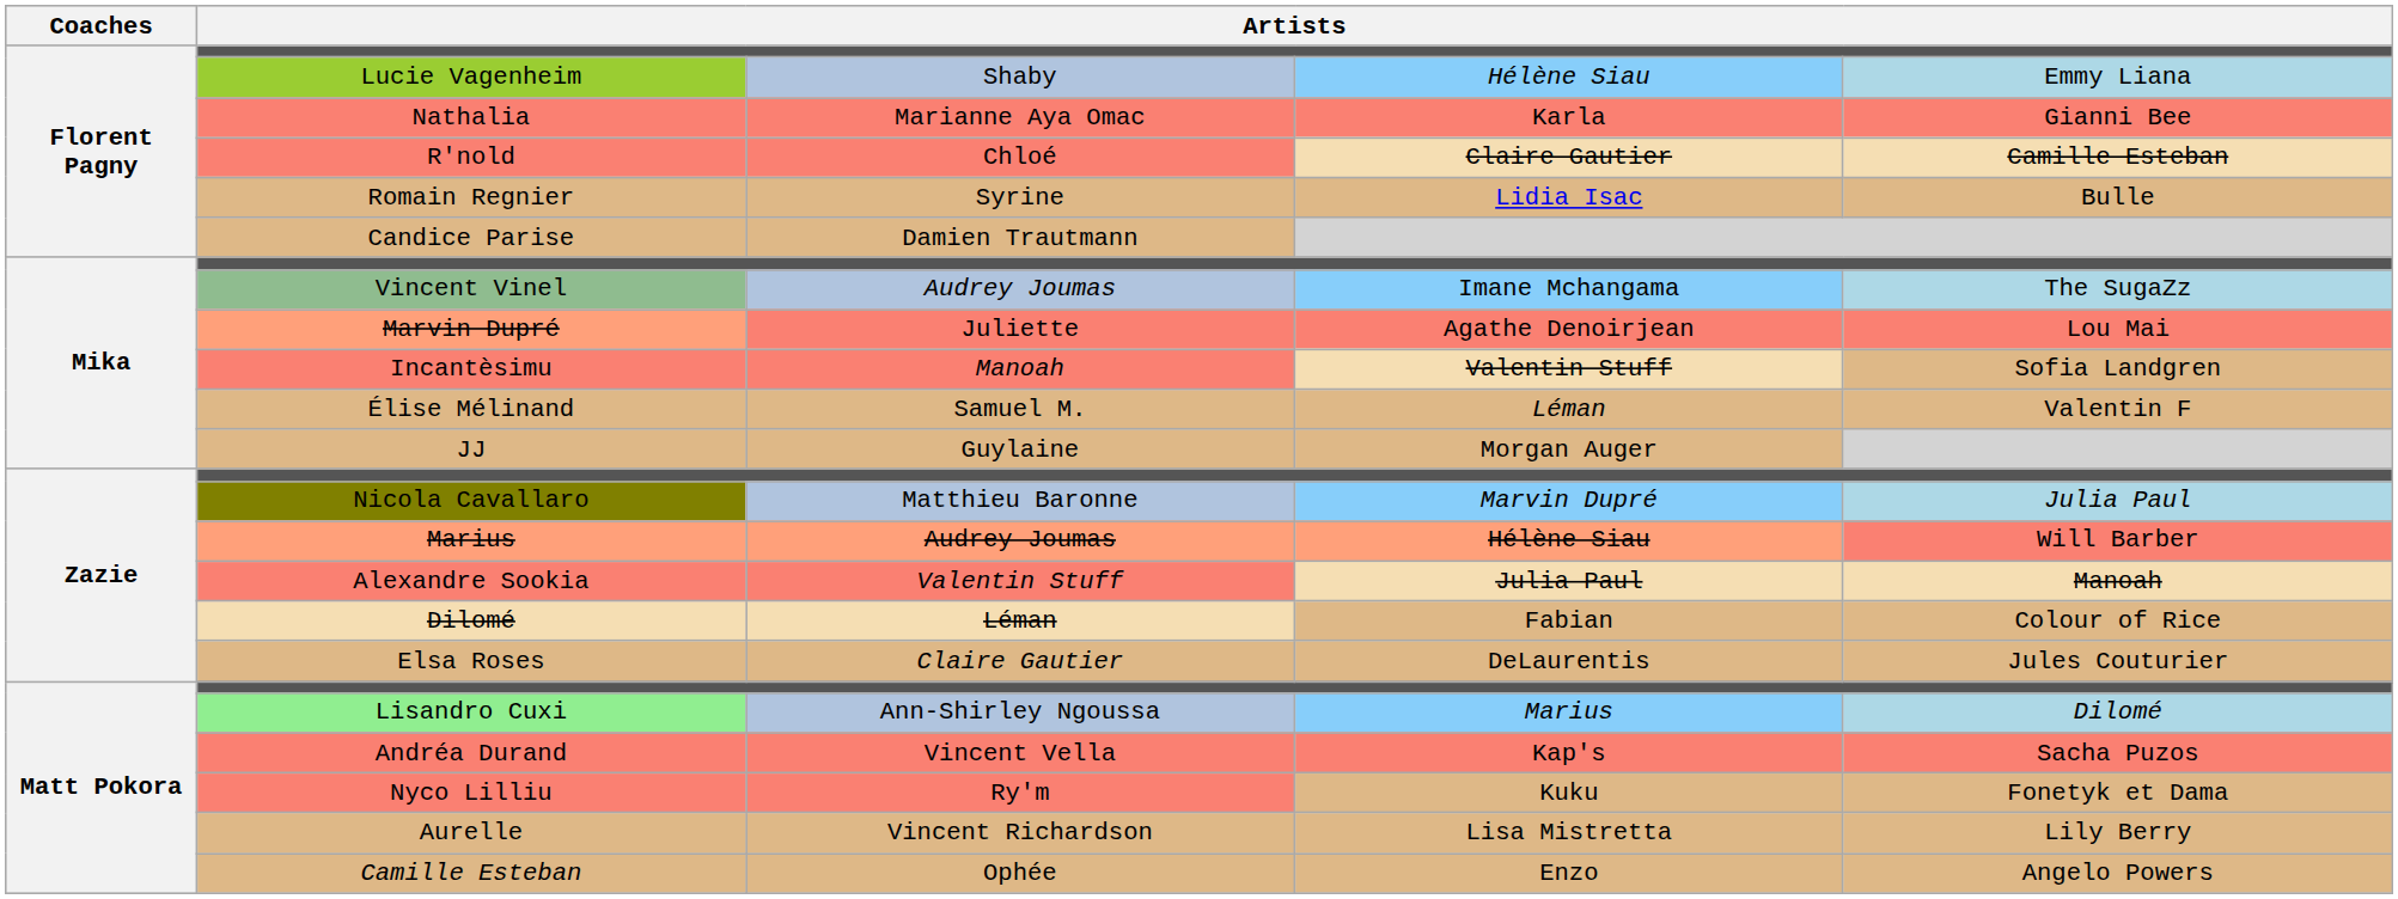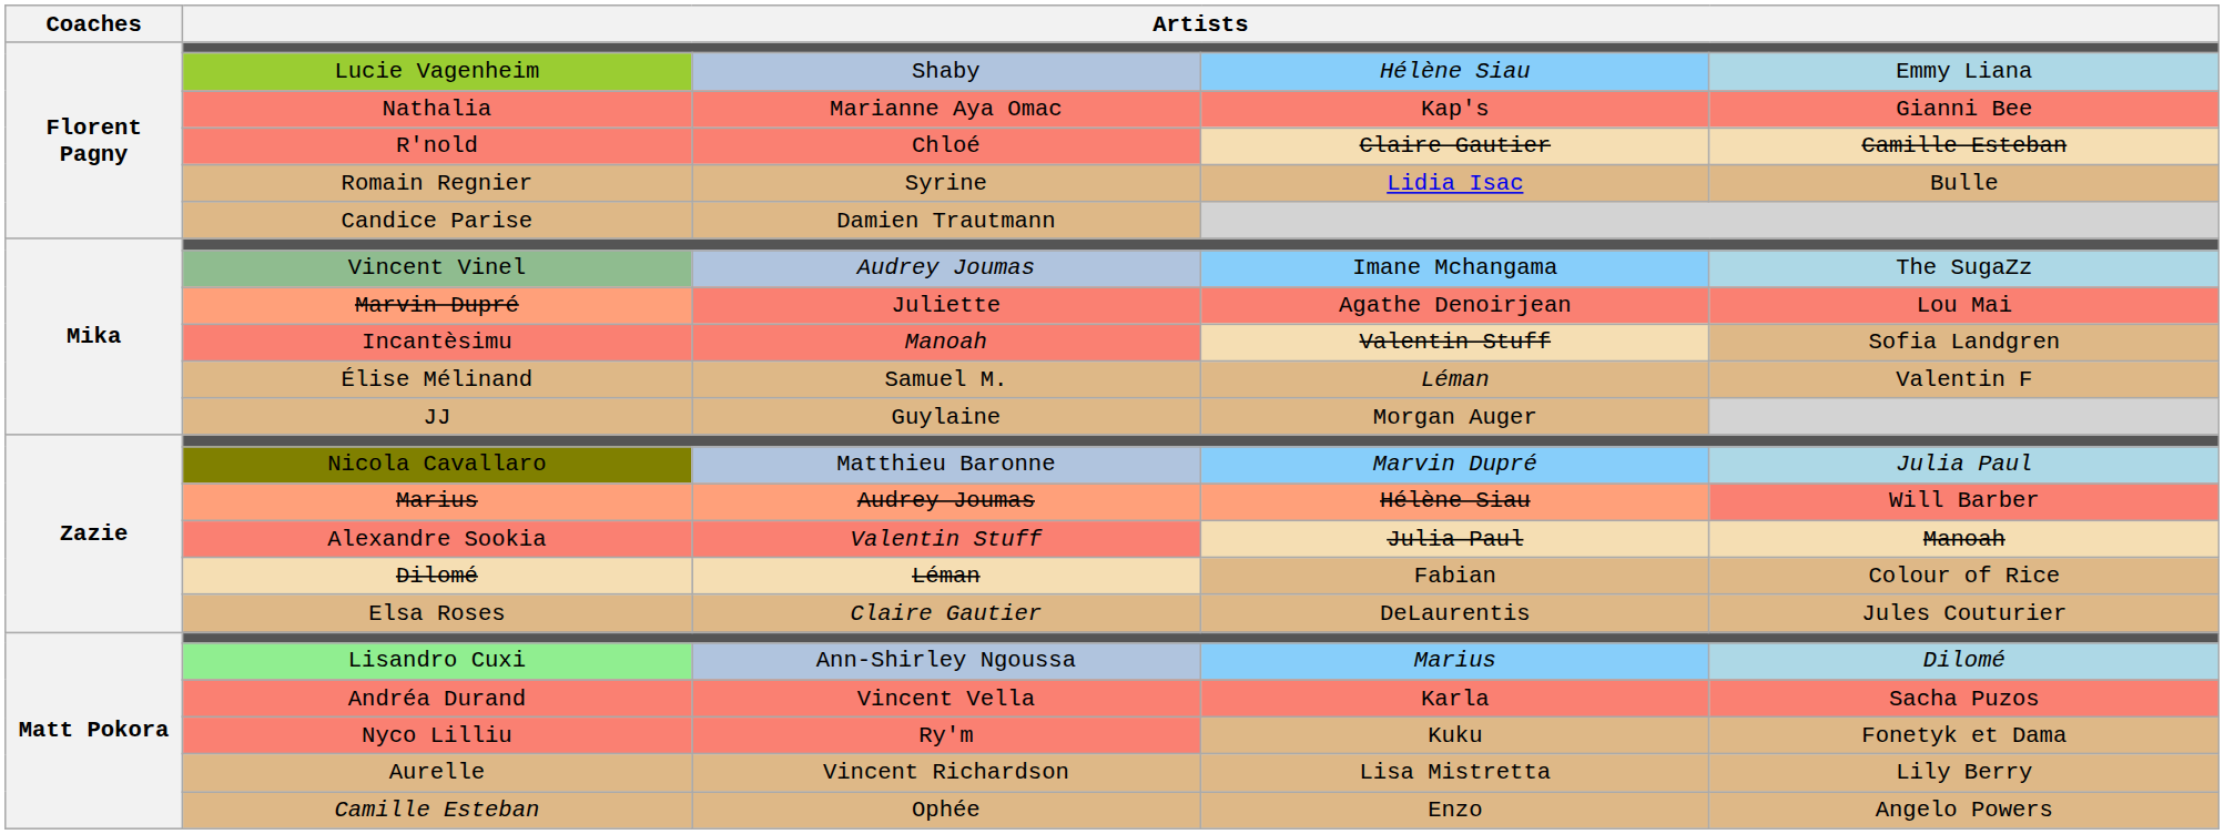Nathalia | column 4: Karla -> Kap's
Andréa Durand | column 4: Kap's -> Karla
